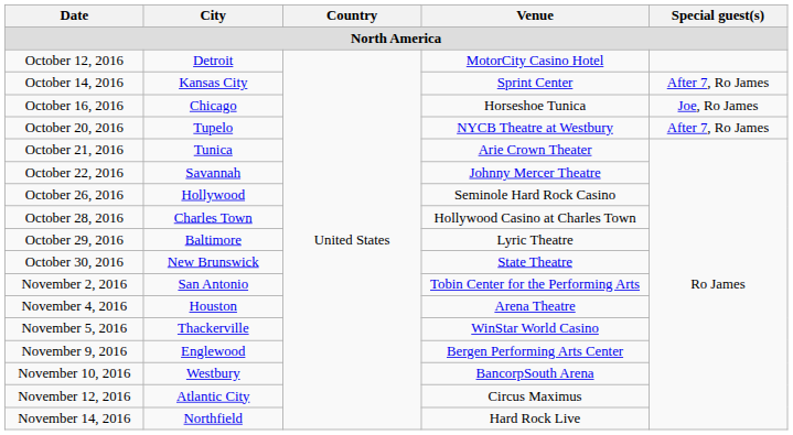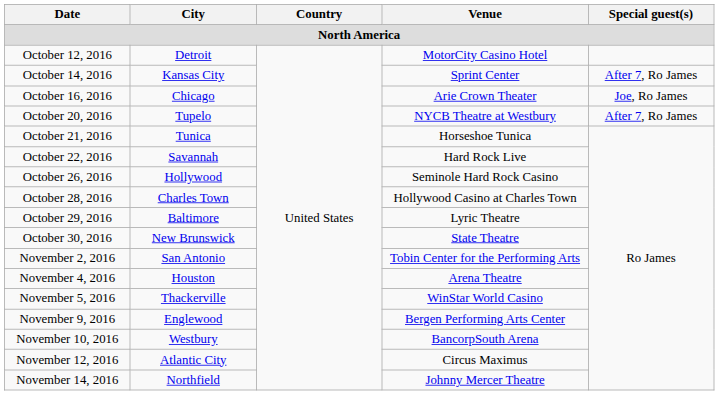October 16, 2016 | Venue: Horseshoe Tunica -> Arie Crown Theater
October 21, 2016 | Venue: Arie Crown Theater -> Horseshoe Tunica
October 22, 2016 | Venue: Johnny Mercer Theatre -> Hard Rock Live
November 14, 2016 | Venue: Hard Rock Live -> Johnny Mercer Theatre
